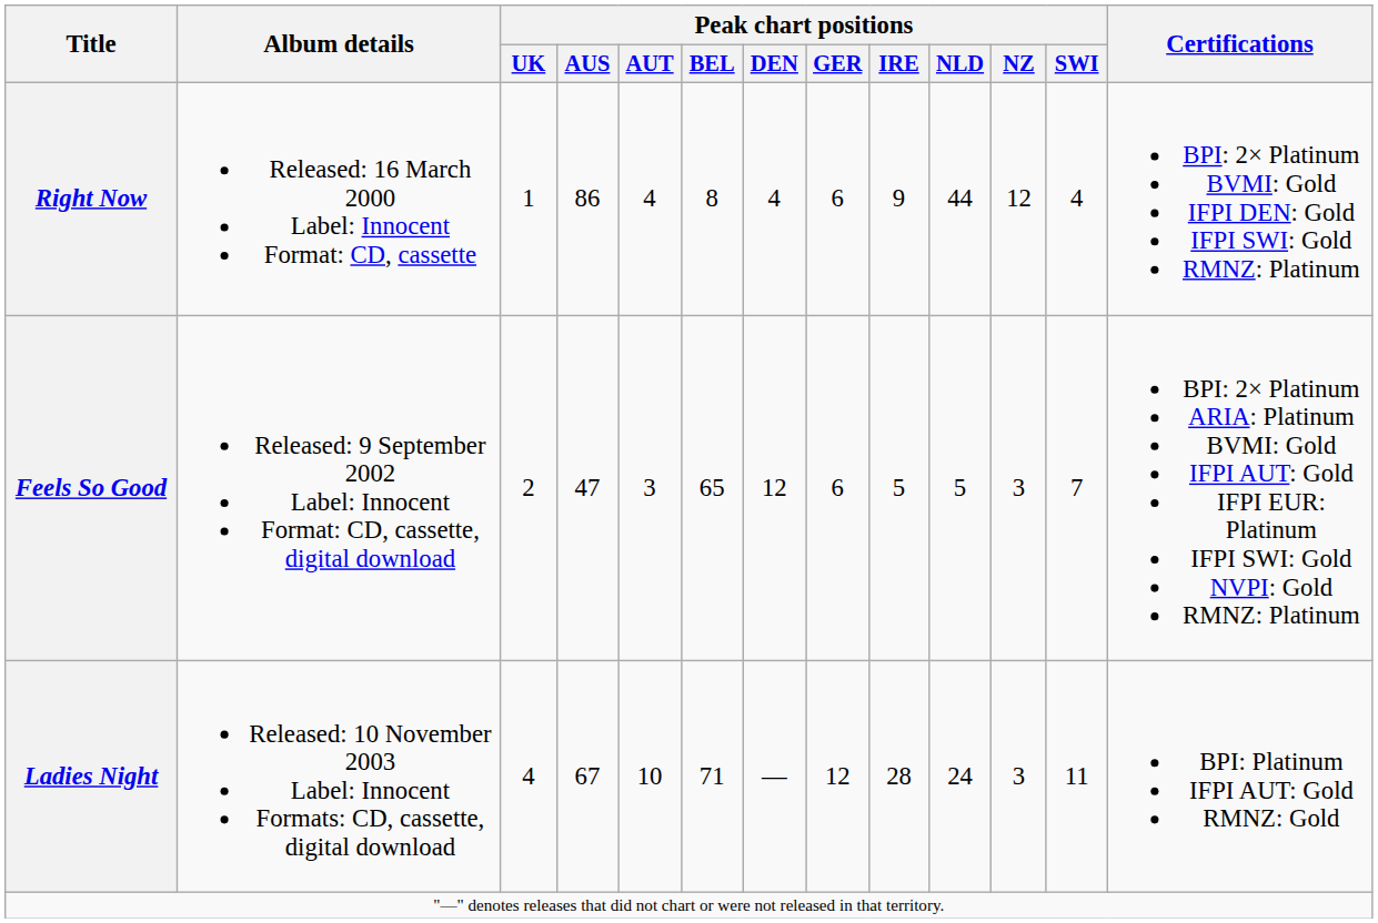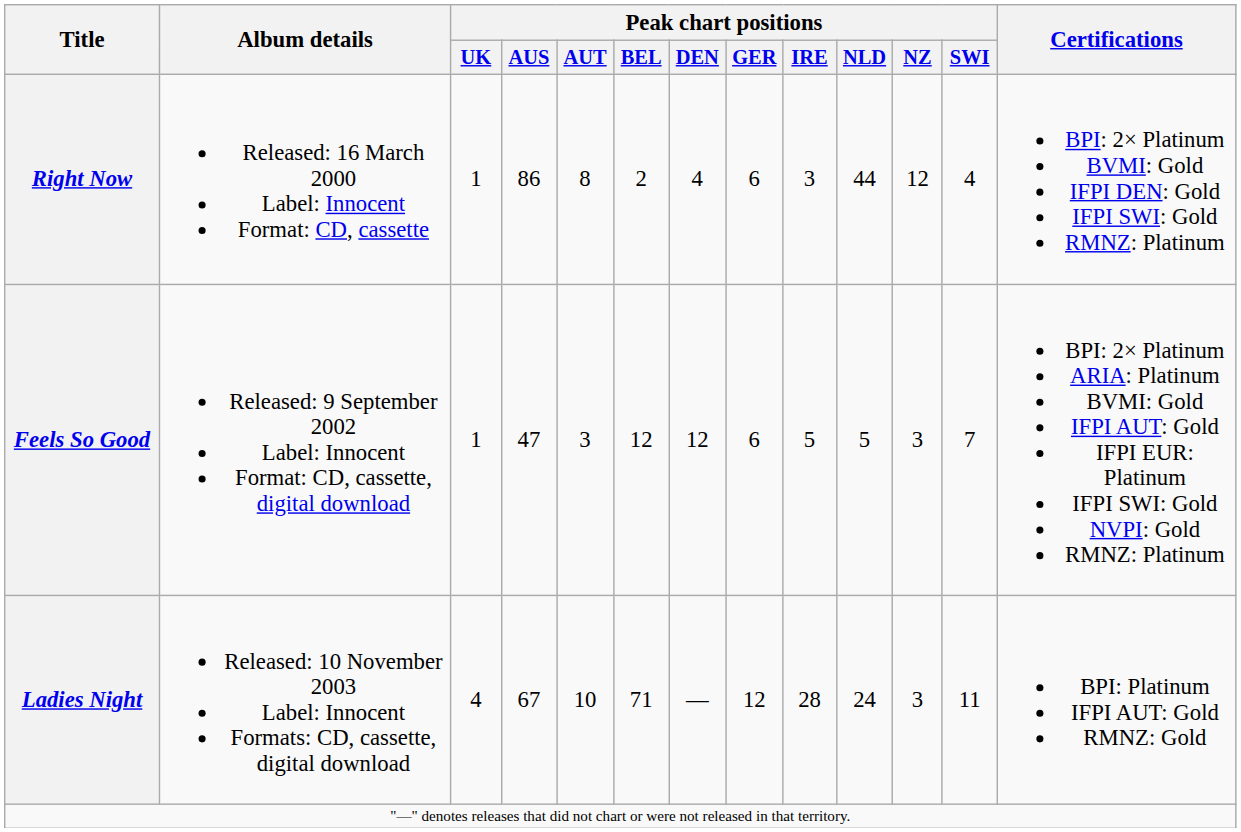Right Now | Peak chart positions / AUT: 4 -> 8
Right Now | Peak chart positions / BEL: 8 -> 2
Right Now | Peak chart positions / IRE: 9 -> 3
Feels So Good | Peak chart positions / UK: 2 -> 1
Feels So Good | Peak chart positions / BEL: 65 -> 12
